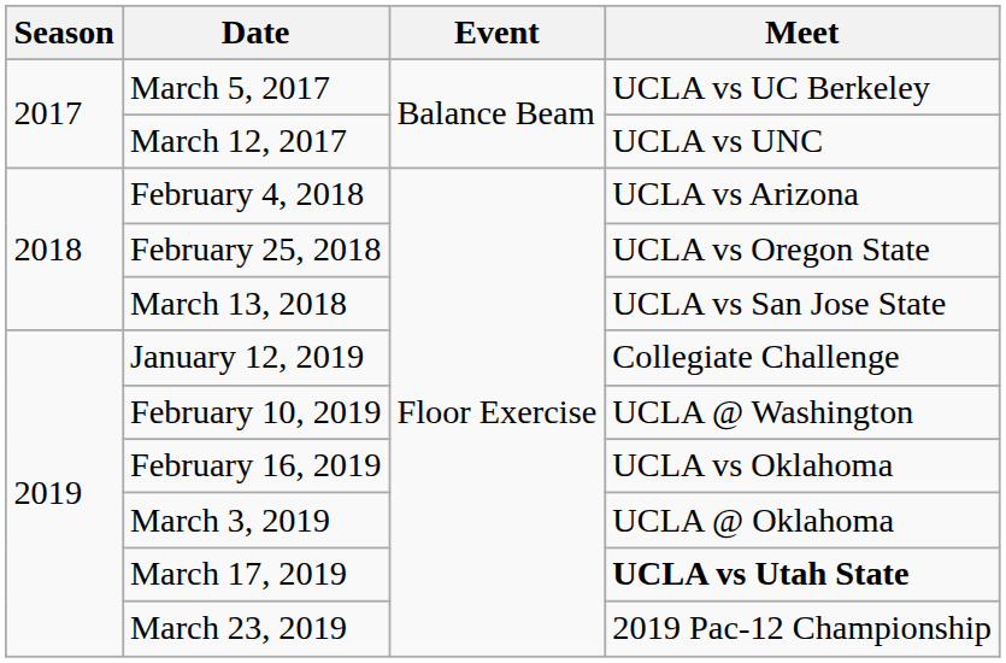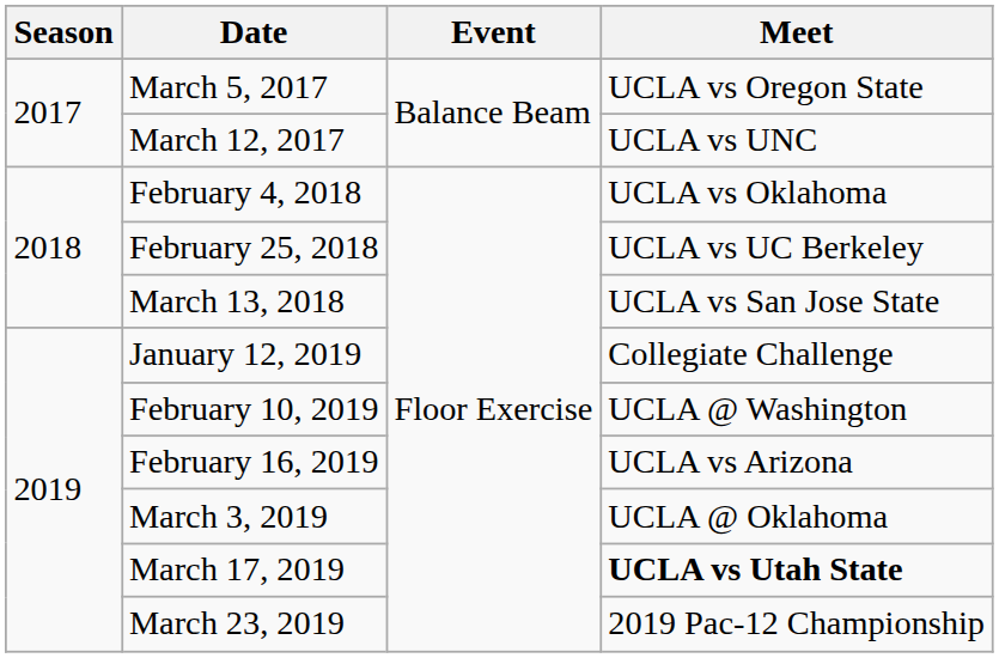March 5, 2017 | Meet: UCLA vs UC Berkeley -> UCLA vs Oregon State
February 4, 2018 | Meet: UCLA vs Arizona -> UCLA vs Oklahoma
February 25, 2018 | Meet: UCLA vs Oregon State -> UCLA vs UC Berkeley
February 16, 2019 | Meet: UCLA vs Oklahoma -> UCLA vs Arizona
